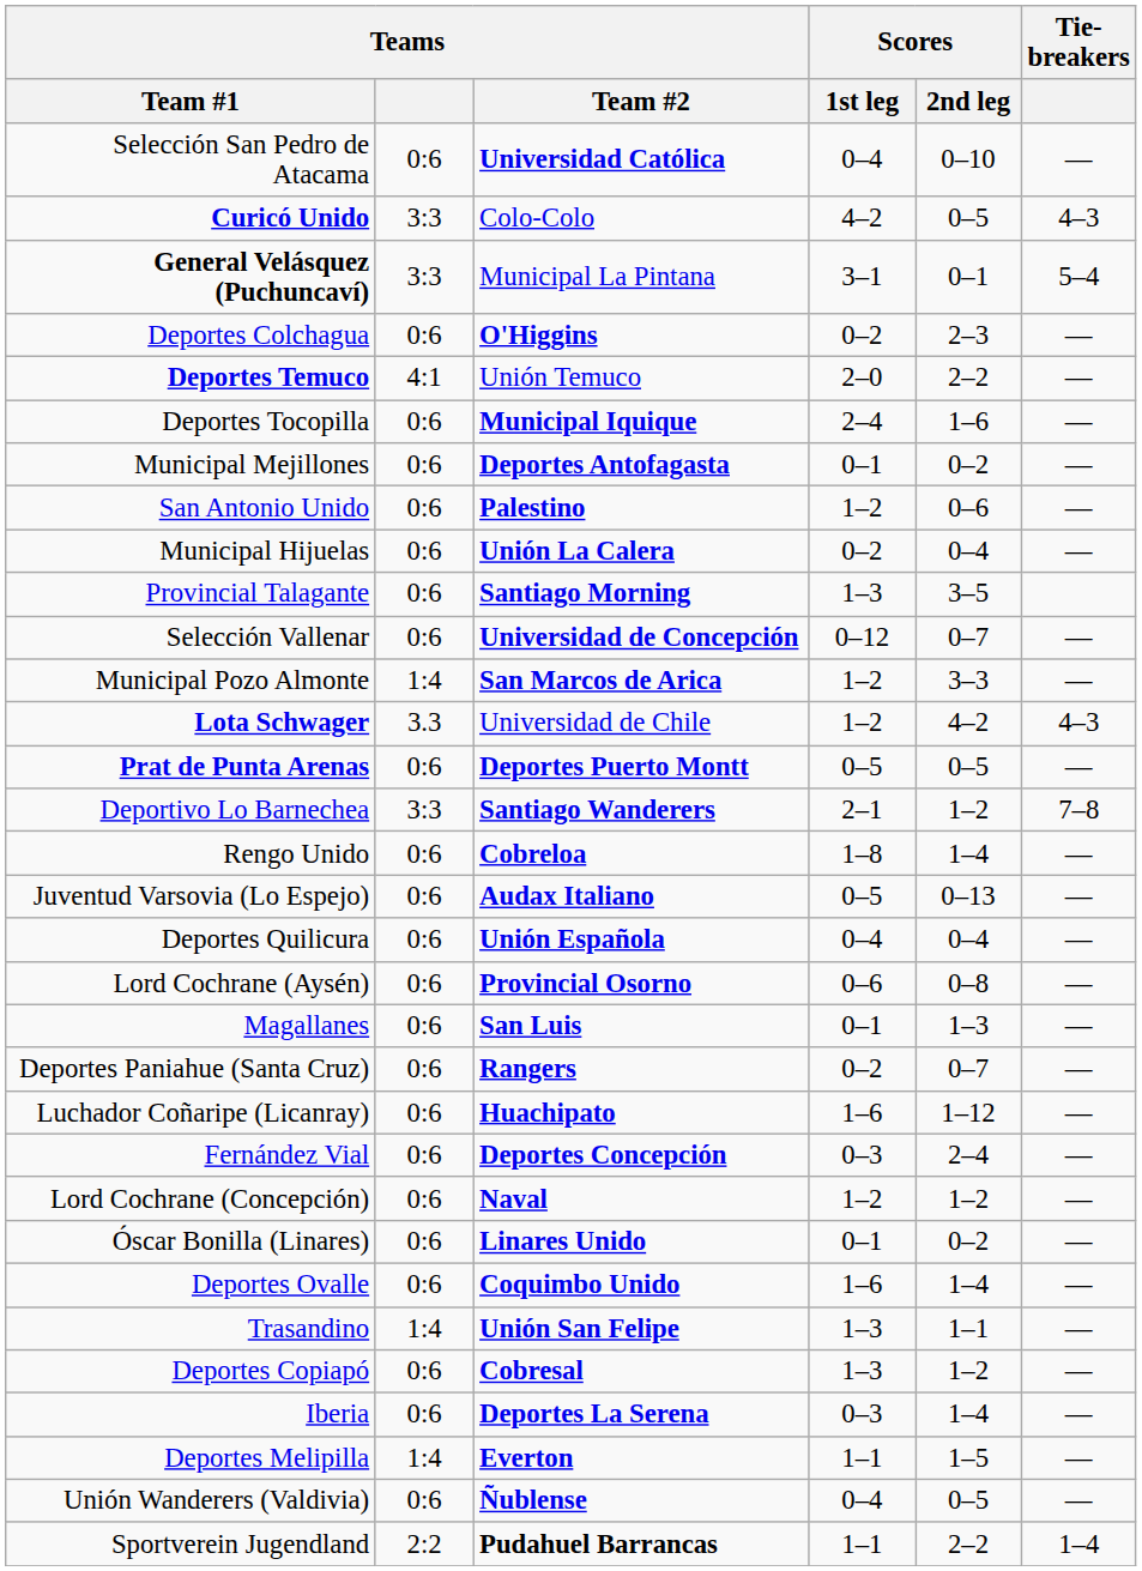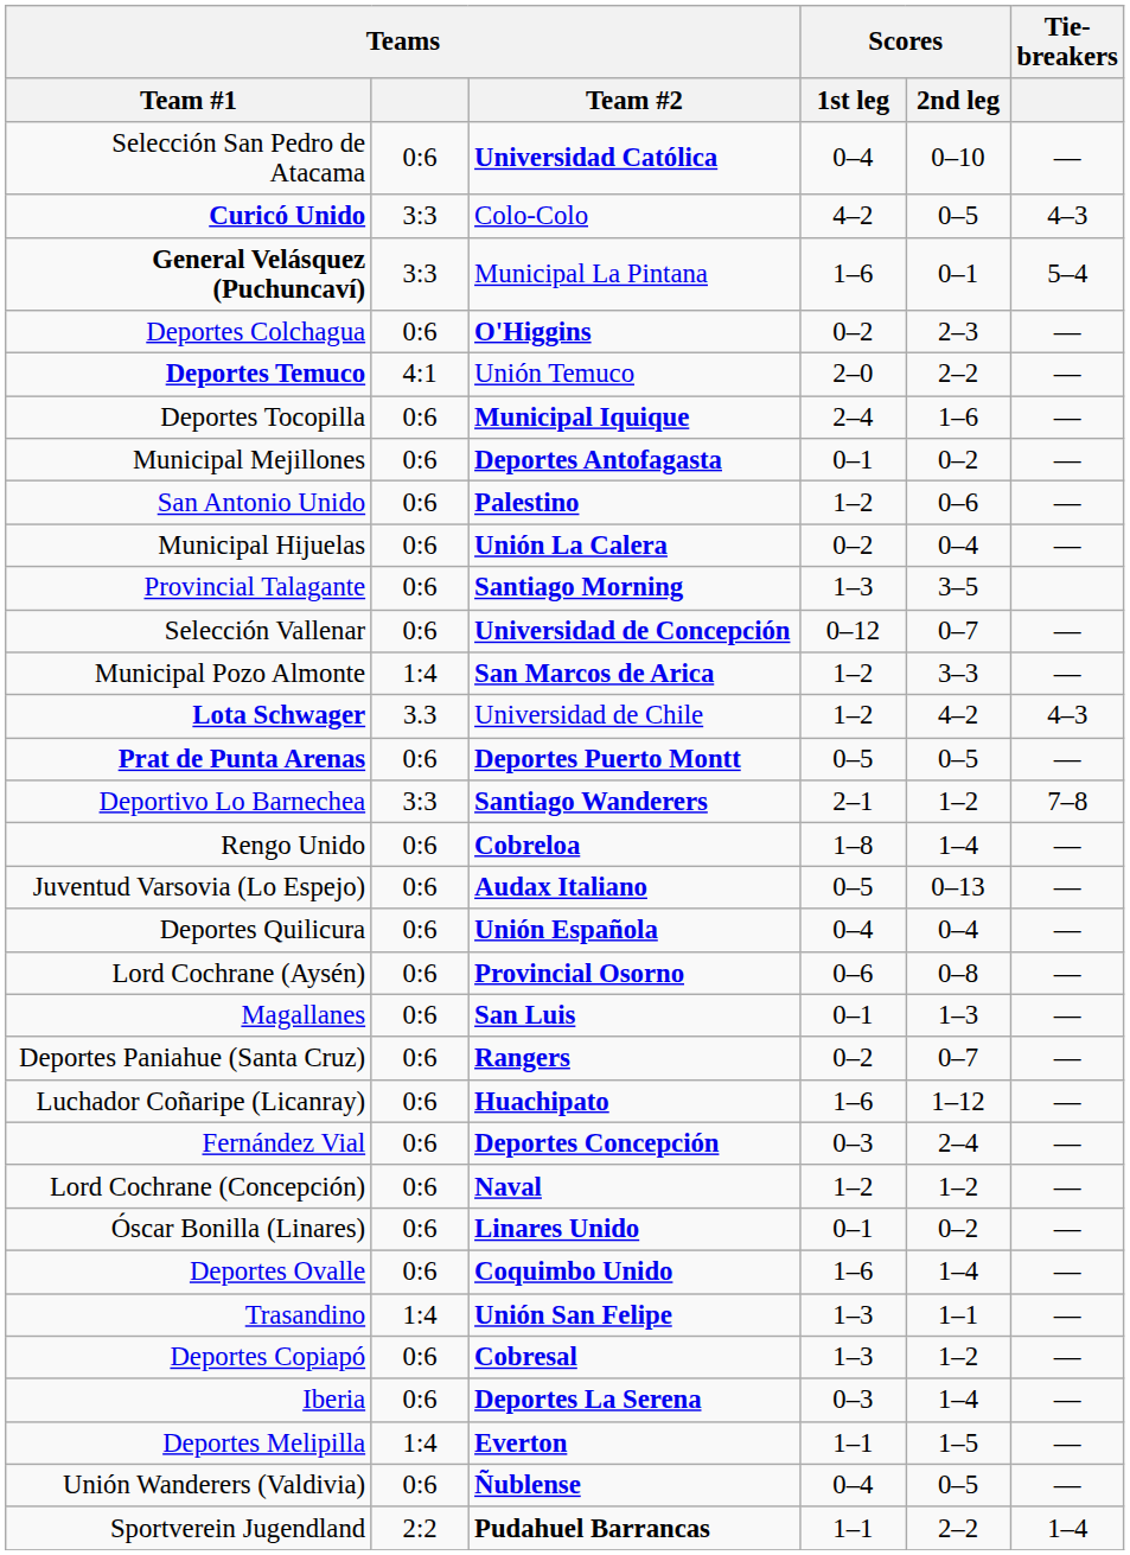General Velásquez (Puchuncaví) | Scores / 1st leg: 3–1 -> 1–6
